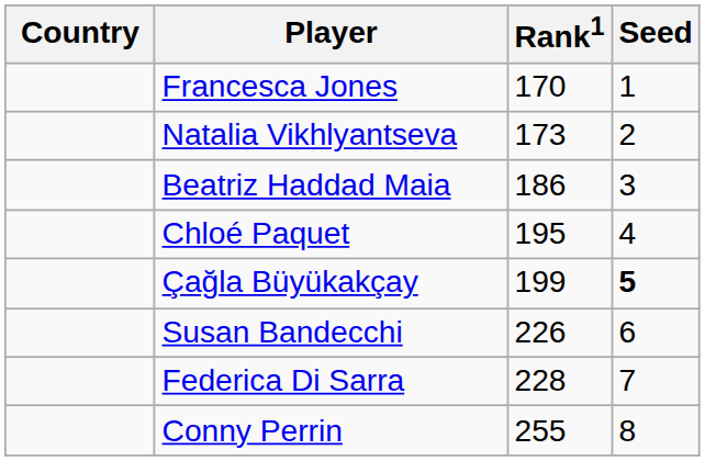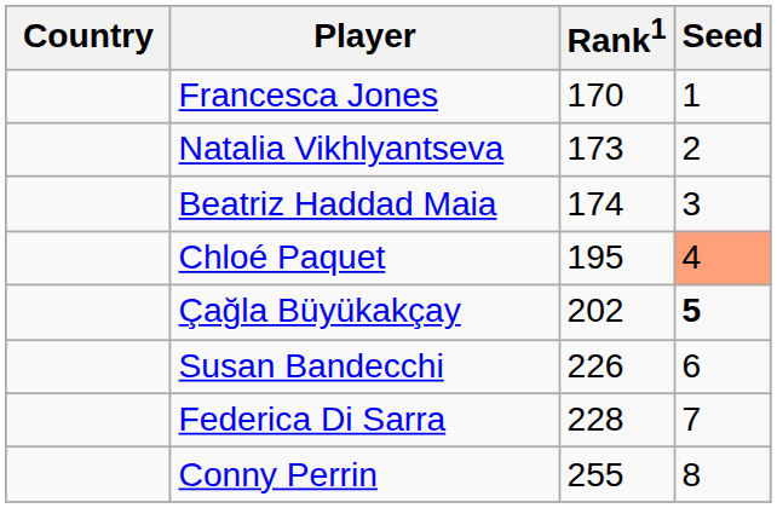Beatriz Haddad Maia | Rank1: 186 -> 174
Chloé Paquet | Seed: no background -> lightsalmon background
Çağla Büyükakçay | Rank1: 199 -> 202
